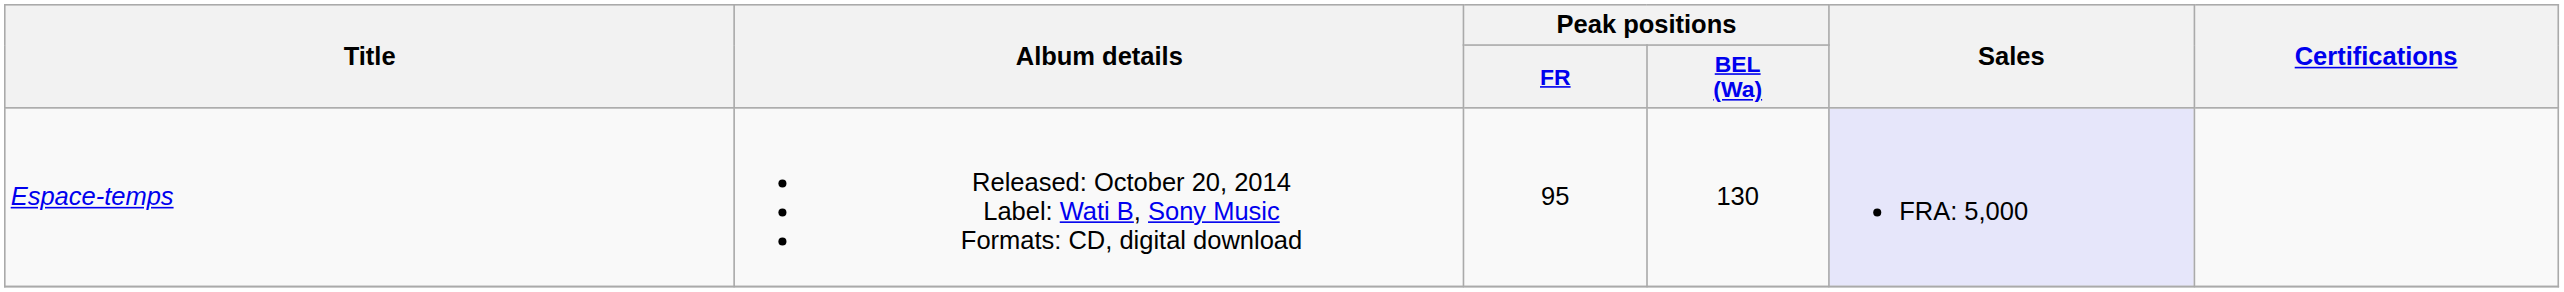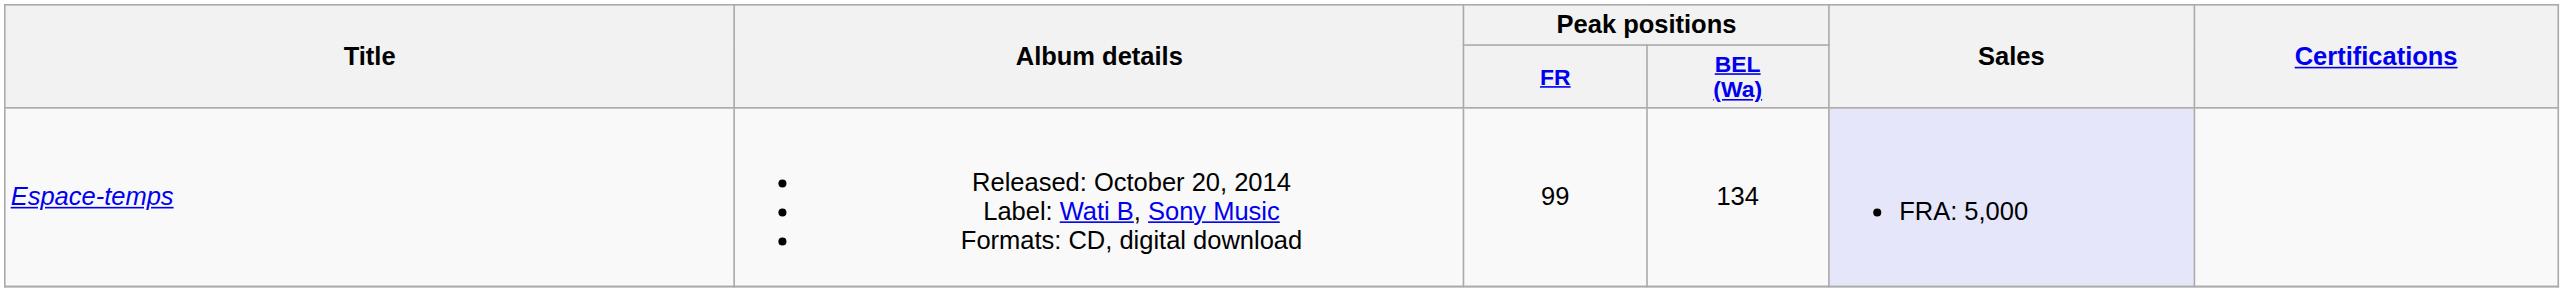Espace-temps | Peak positions / FR: 95 -> 99
Espace-temps | Peak positions / BEL (Wa): 130 -> 134
